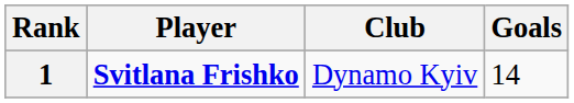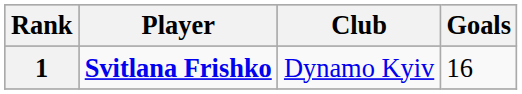1 | Goals: 14 -> 16
